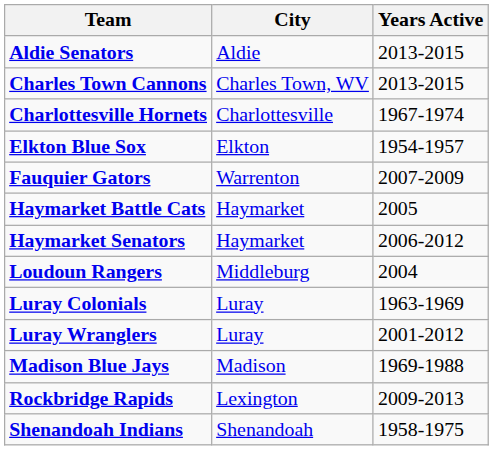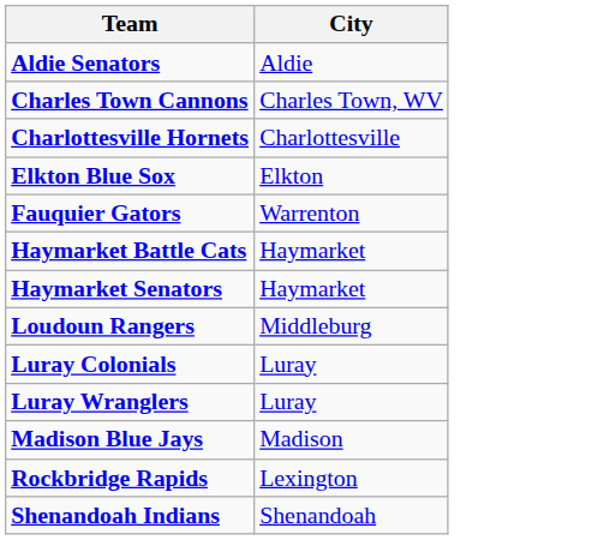- column: Years Active | 2013-2015 | 2013-2015 | 1967-1974 | 1954-1957 | 2007-2009 | 2005 | 2006-2012 | 2004 | 1963-1969 | 2001-2012 | 1969-1988 | 2009-2013 | 1958-1975
